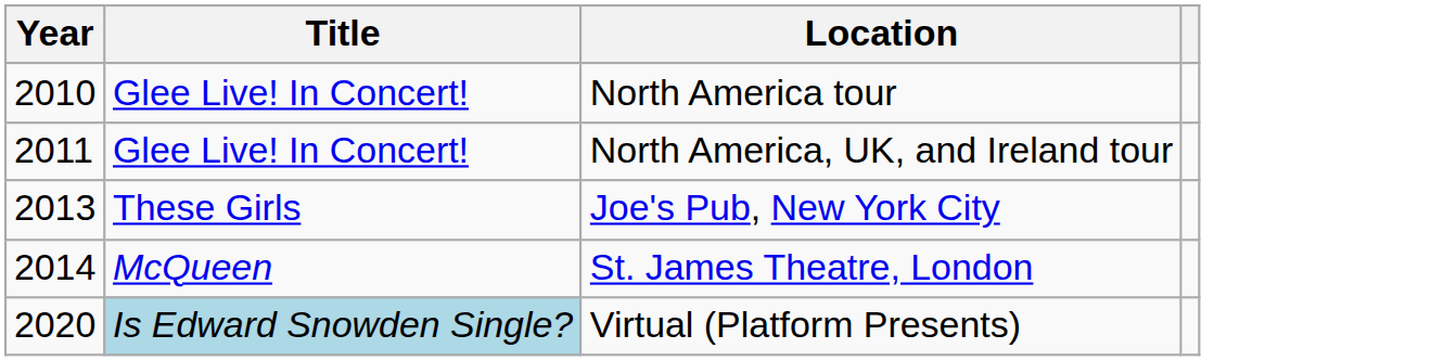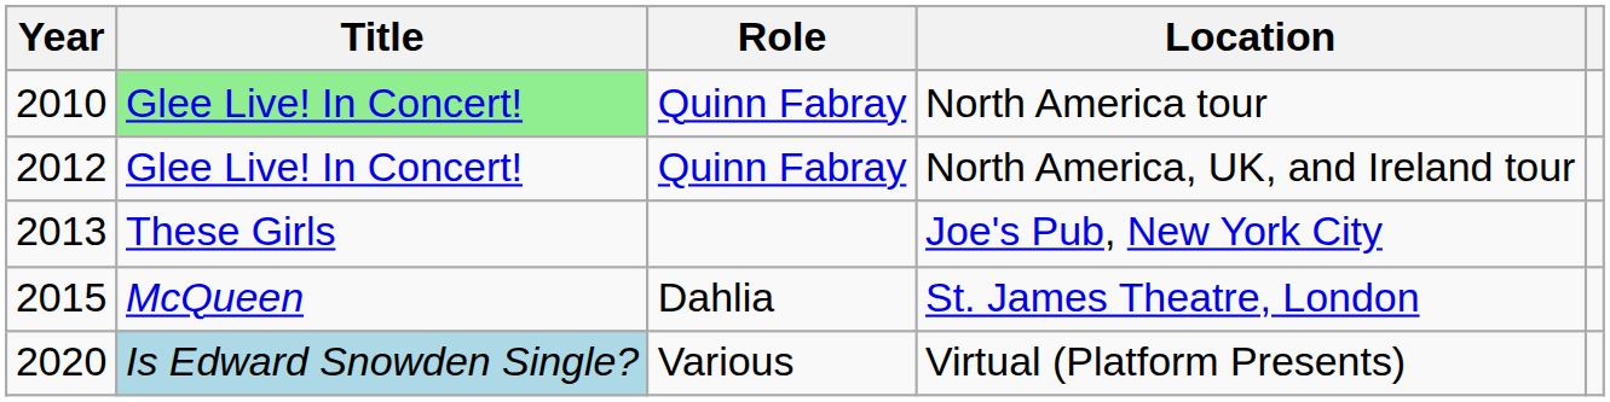+ column: Role | Quinn Fabray | Quinn Fabray | Dahlia | Various
North America tour | Title: no background -> lightgreen background
North America, UK, and Ireland tour | Year: 2011 -> 2012
St. James Theatre, London | Year: 2014 -> 2015
